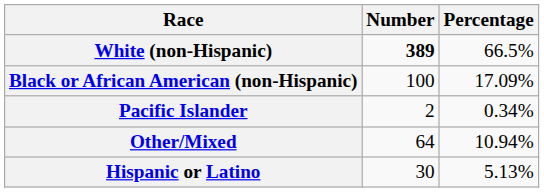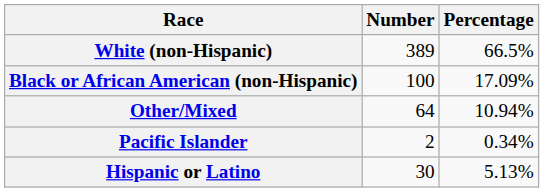White (non-Hispanic) | Number: bold -> normal
rows swapped: Pacific Islander <-> Other/Mixed
